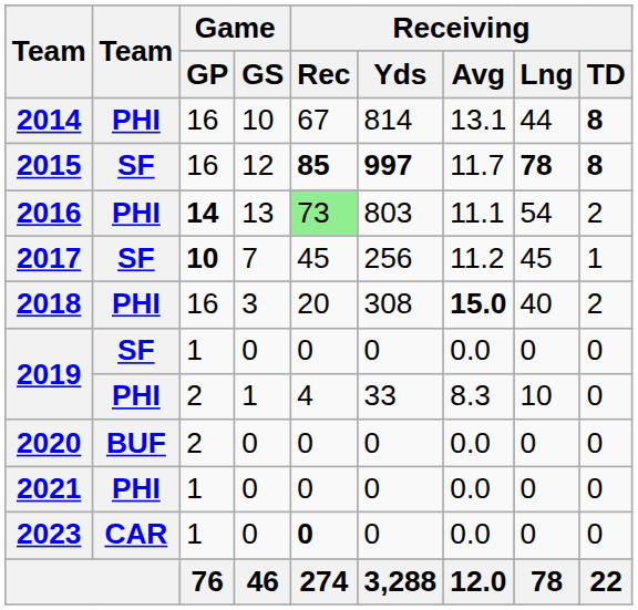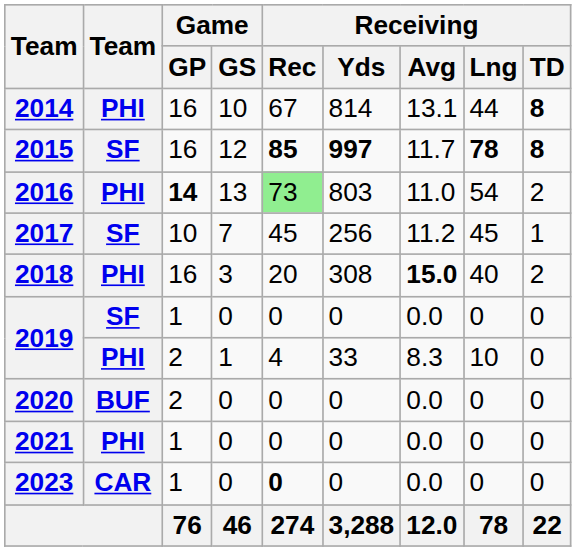2016 | Receiving / Avg: 11.1 -> 11.0
2017 | Game / GP: bold -> normal
